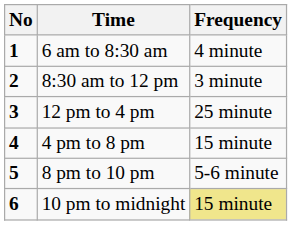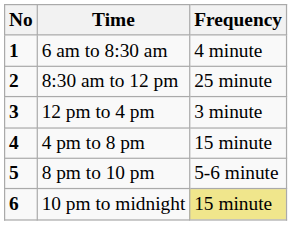8:30 am to 12 pm | Frequency: 3 minute -> 25 minute
12 pm to 4 pm | Frequency: 25 minute -> 3 minute
